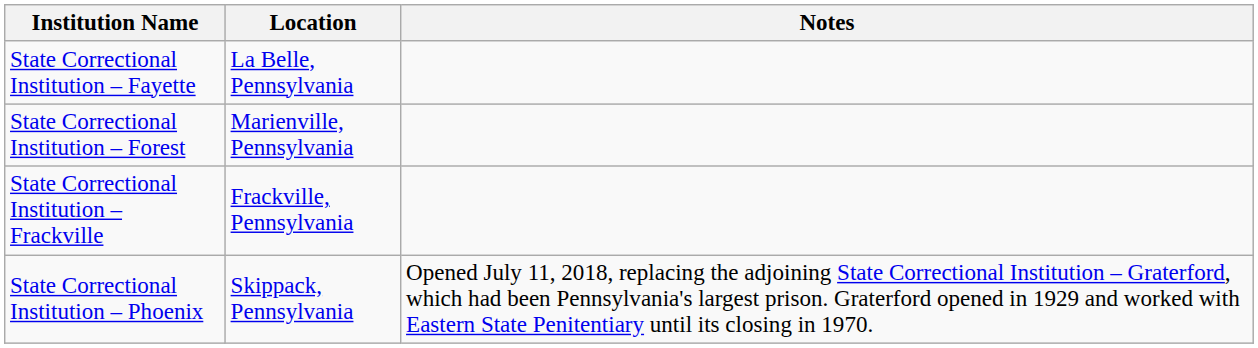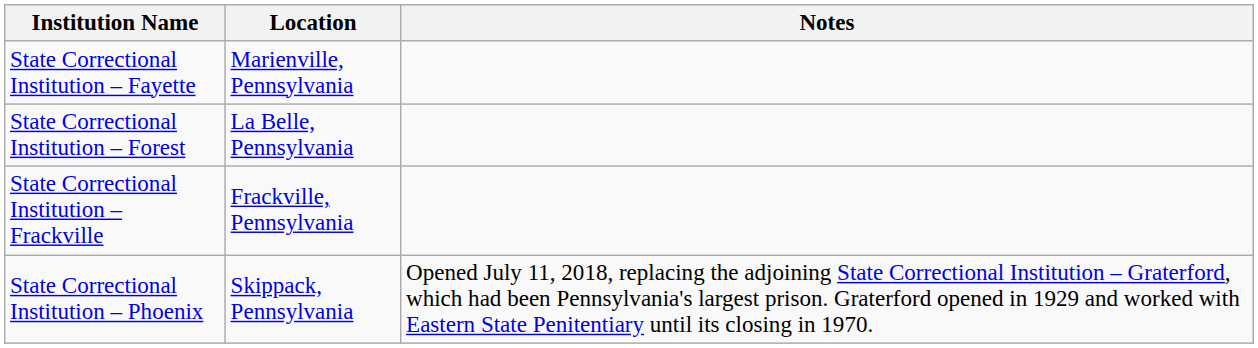State Correctional Institution – Fayette | Location: La Belle, Pennsylvania -> Marienville, Pennsylvania
State Correctional Institution – Forest | Location: Marienville, Pennsylvania -> La Belle, Pennsylvania
